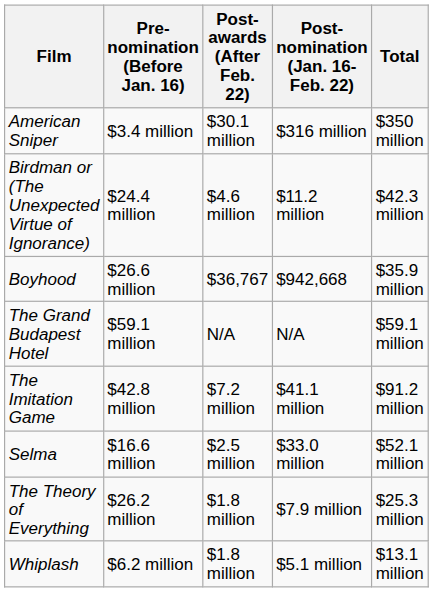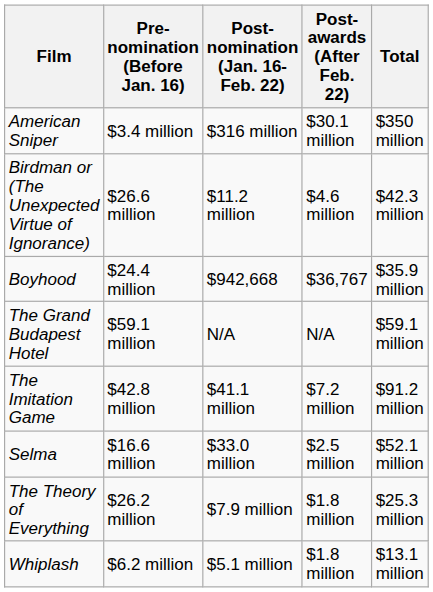columns swapped: Post-nomination (Jan. 16-Feb. 22) <-> Post-awards (After Feb. 22)
Birdman or (The Unexpected Virtue of Ignorance) | Pre-nomination (Before Jan. 16): $24.4 million -> $26.6 million
Boyhood | Pre-nomination (Before Jan. 16): $26.6 million -> $24.4 million
